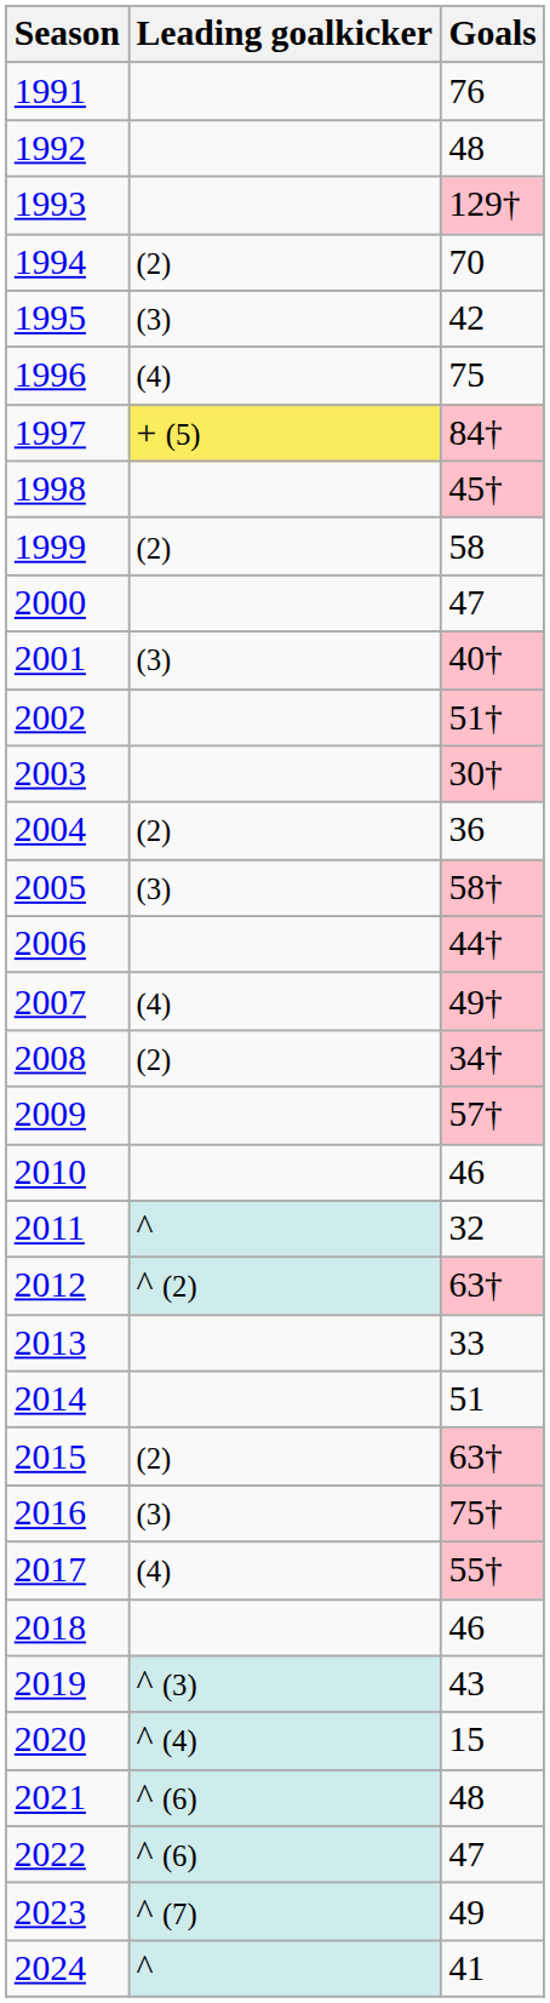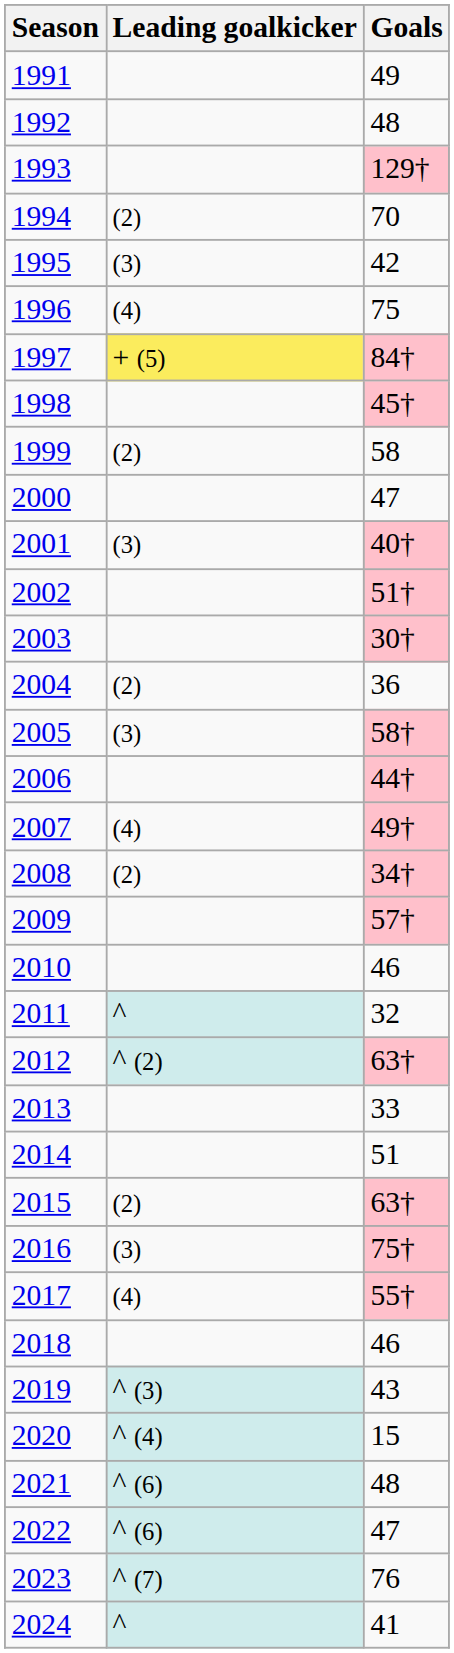1991 | Goals: 76 -> 49
2023 | Goals: 49 -> 76
